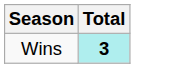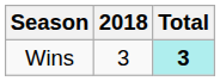+ column: 2018 | 3
